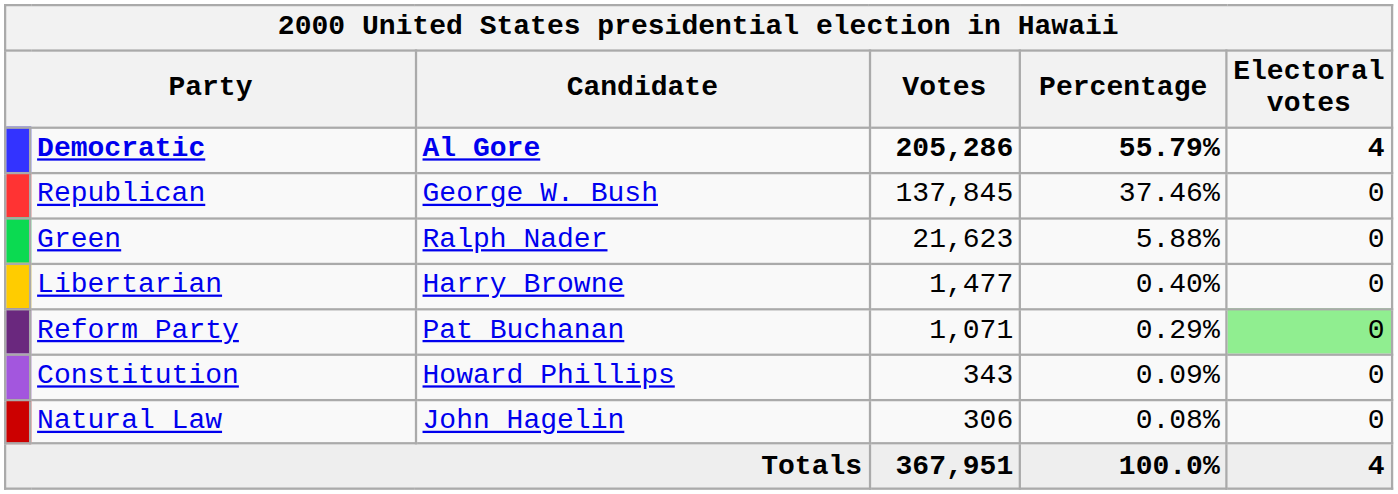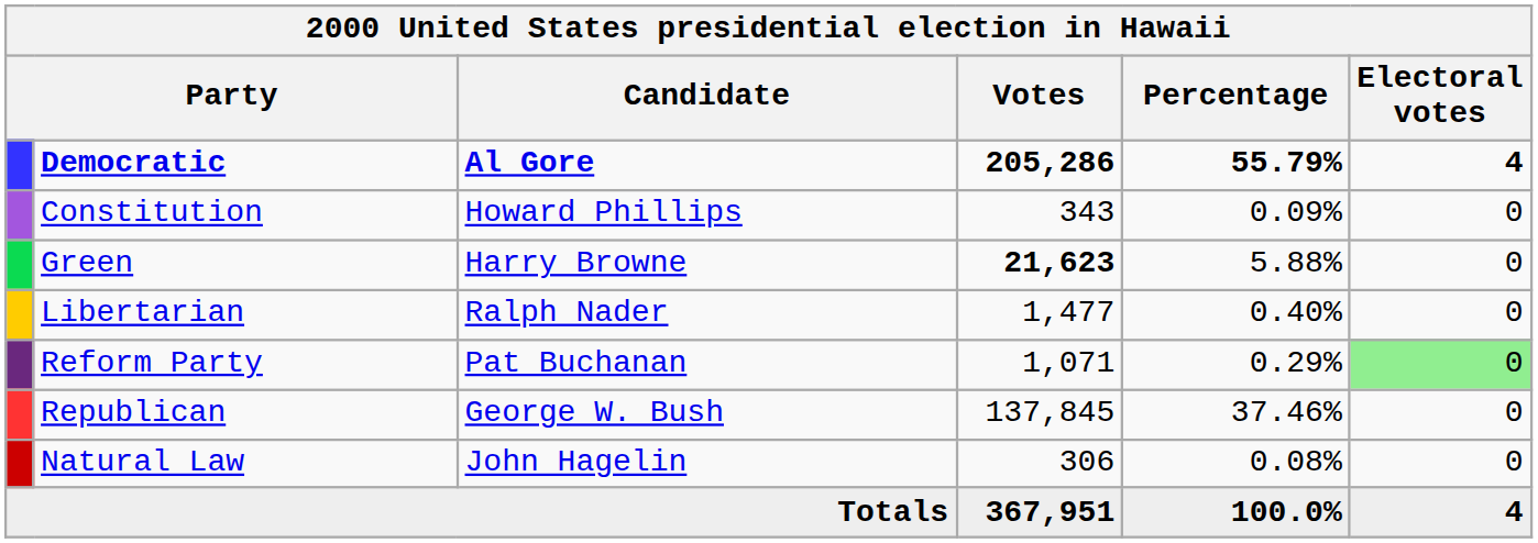rows swapped: Republican <-> Constitution
Green | Candidate: Ralph Nader -> Harry Browne
Green | Votes: normal -> bold
Libertarian | Candidate: Harry Browne -> Ralph Nader
